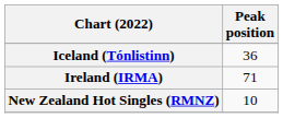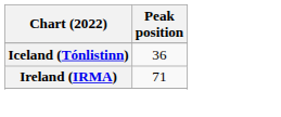- row: New Zealand Hot Singles (RMNZ) | 10
